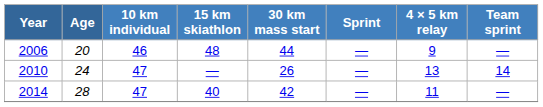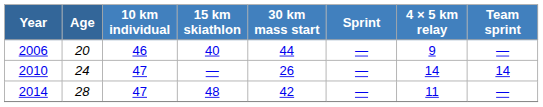2006 | 15 km skiathlon: 48 -> 40
2010 | 4 × 5 km relay: 13 -> 14
2014 | 15 km skiathlon: 40 -> 48
